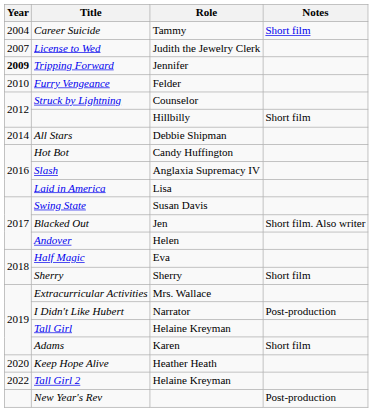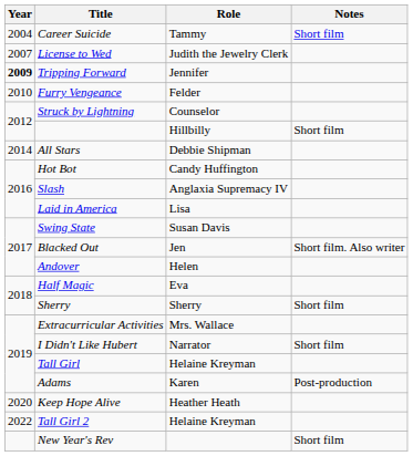I Didn't Like Hubert | Notes: Post-production -> Short film
Adams | Notes: Short film -> Post-production
New Year's Rev | Notes: Post-production -> Short film
